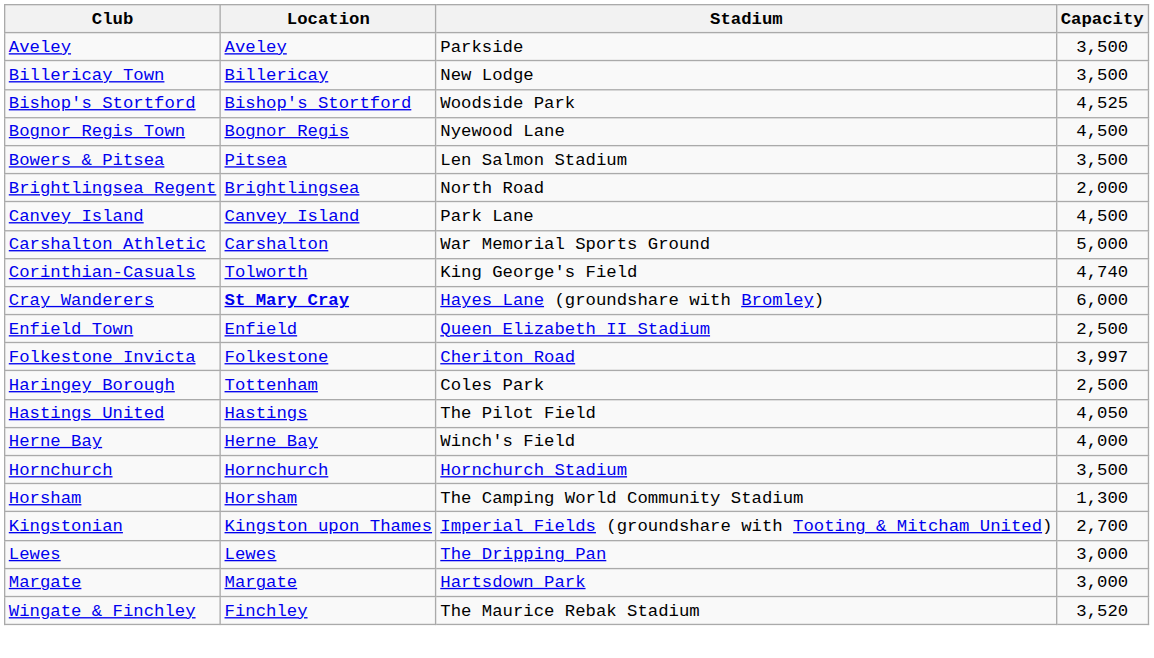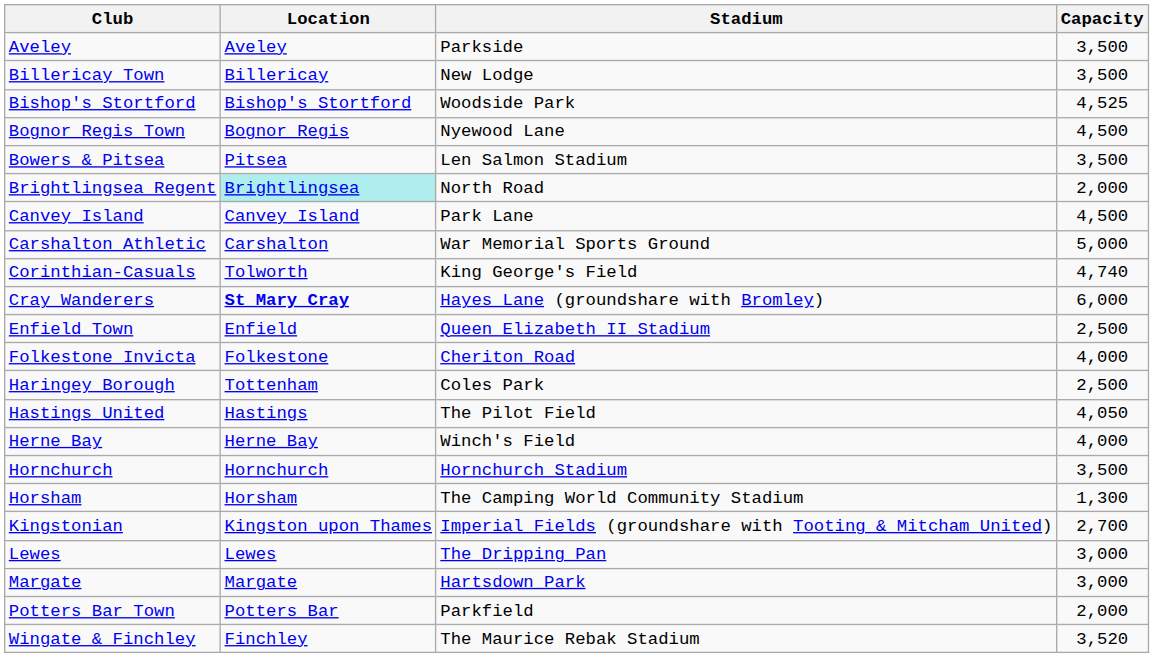Brightlingsea Regent | Location: no background -> paleturquoise background
Folkestone Invicta | Capacity: 3,997 -> 4,000
+ row: Potters Bar Town | Potters Bar | Parkfield | 2,000
